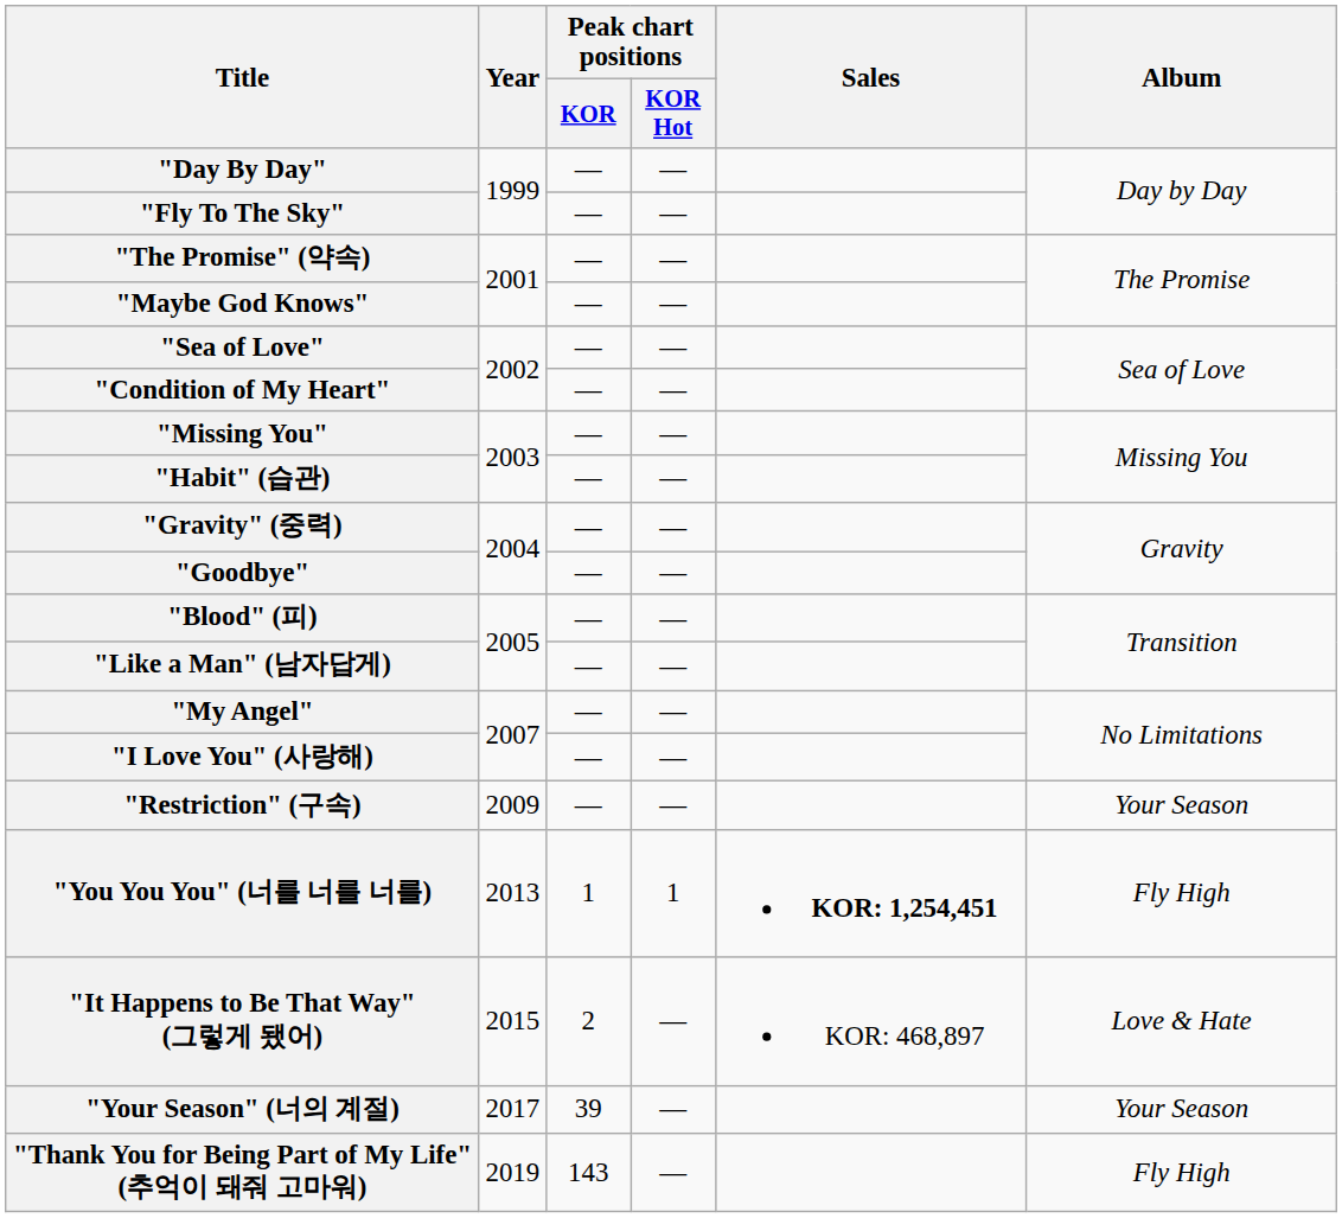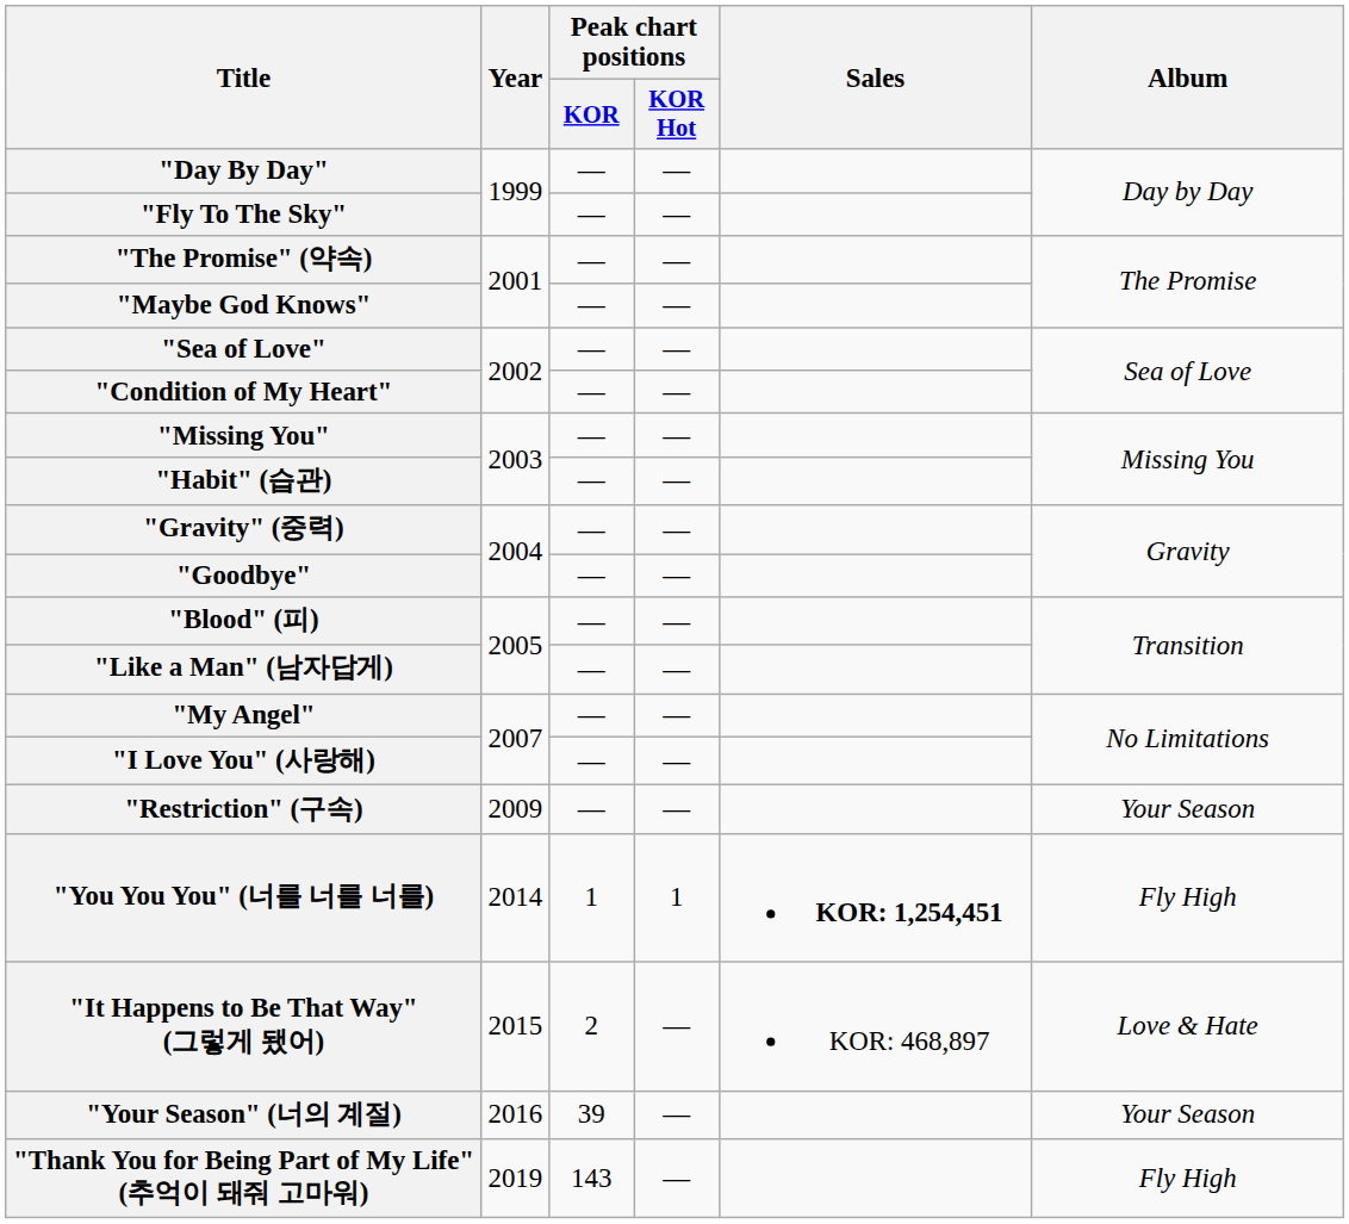"You You You" (너를 너를 너를) | Year: 2013 -> 2014
"Your Season" (너의 계절) | Year: 2017 -> 2016
